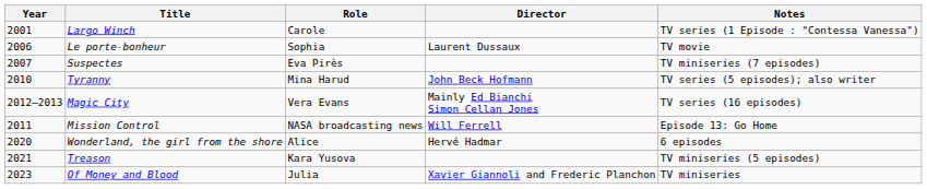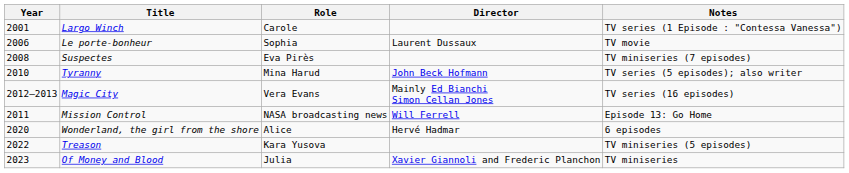Suspectes | Year: 2007 -> 2008
Treason | Year: 2021 -> 2022
